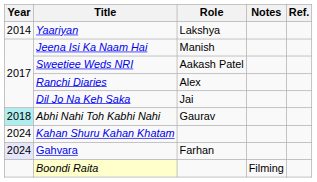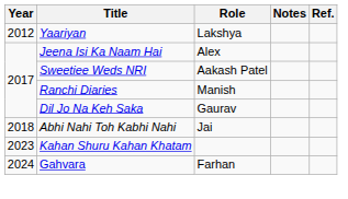Yaariyan | Year: 2014 -> 2012
Jeena Isi Ka Naam Hai | Role: Manish -> Alex
Ranchi Diaries | Role: Alex -> Manish
Dil Jo Na Keh Saka | Role: Jai -> Gaurav
Abhi Nahi Toh Kabhi Nahi | Year: paleturquoise background -> no background
Abhi Nahi Toh Kabhi Nahi | Role: Gaurav -> Jai
Kahan Shuru Kahan Khatam | Year: 2024 -> 2023
Gahvara | Year: lavender background -> no background
- row: Boondi Raita | Filming
